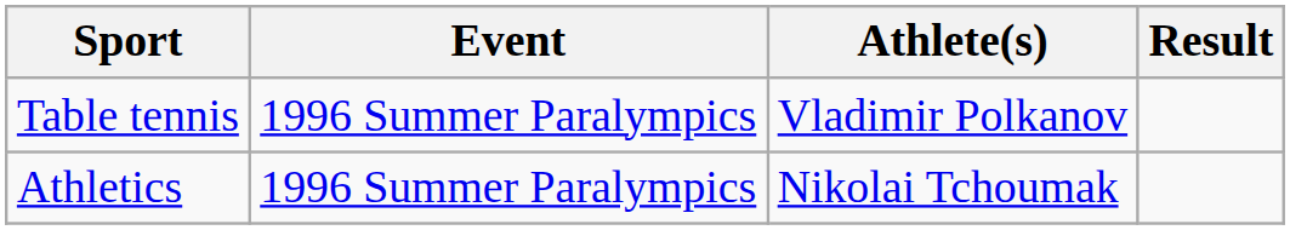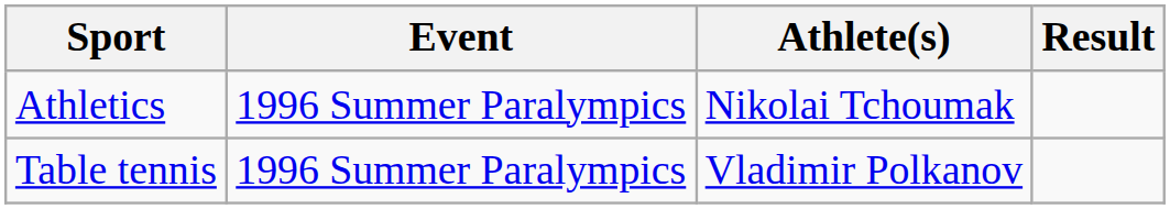rows swapped: Athletics <-> Table tennis
